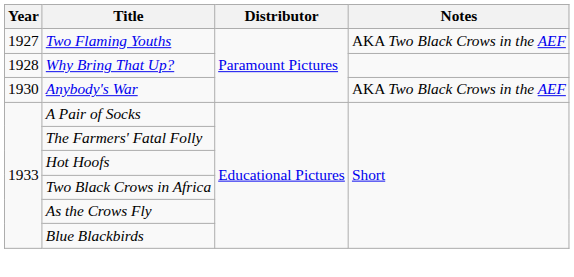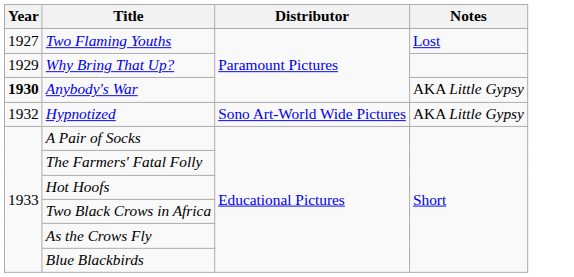Two Flaming Youths | Notes: AKA Two Black Crows in the AEF -> Lost
Why Bring That Up? | Year: 1928 -> 1929
Anybody's War | Year: normal -> bold
Anybody's War | Notes: AKA Two Black Crows in the AEF -> AKA Little Gypsy
+ row: 1932 | Hypnotized | Sono Art-World Wide Pictures | AKA Little Gypsy
